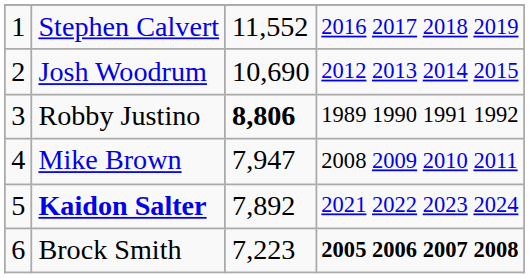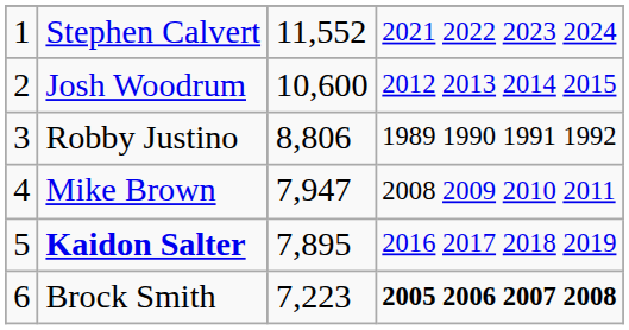Stephen Calvert | column 4: 2016 2017 2018 2019 -> 2021 2022 2023 2024
Josh Woodrum | column 3: 10,690 -> 10,600
Robby Justino | column 3: bold -> normal
Kaidon Salter | column 3: 7,892 -> 7,895
Kaidon Salter | column 4: 2021 2022 2023 2024 -> 2016 2017 2018 2019
